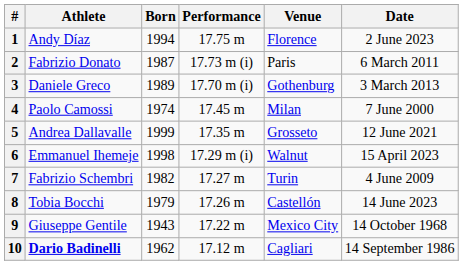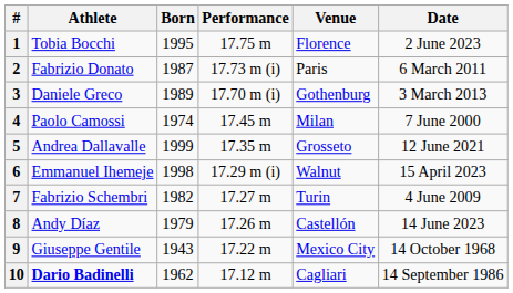1 | Athlete: Andy Díaz -> Tobia Bocchi
1 | Born: 1994 -> 1995
8 | Athlete: Tobia Bocchi -> Andy Díaz
